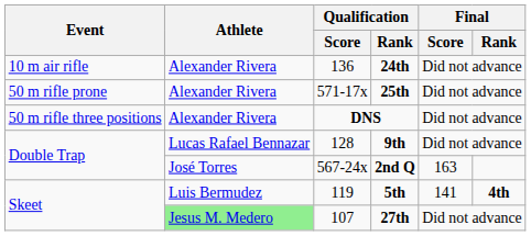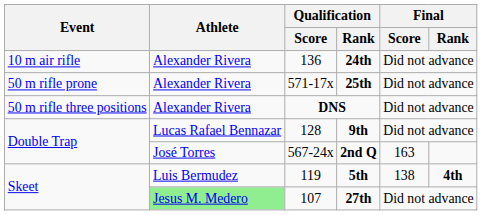5th | Final / Score: 141 -> 138
